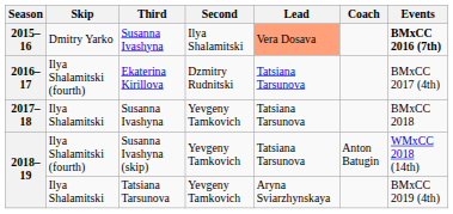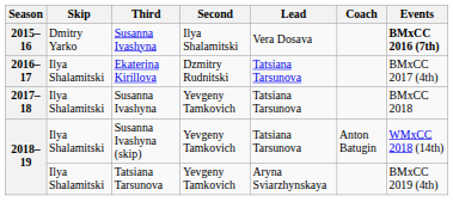2015–16 | Lead: lightsalmon background -> no background
2016–17 | Skip: Ilya Shalamitski (fourth) -> Ilya Shalamitski
2018–19 / Susanna Ivashyna (skip) | Skip: Ilya Shalamitski (fourth) -> Ilya Shalamitski
